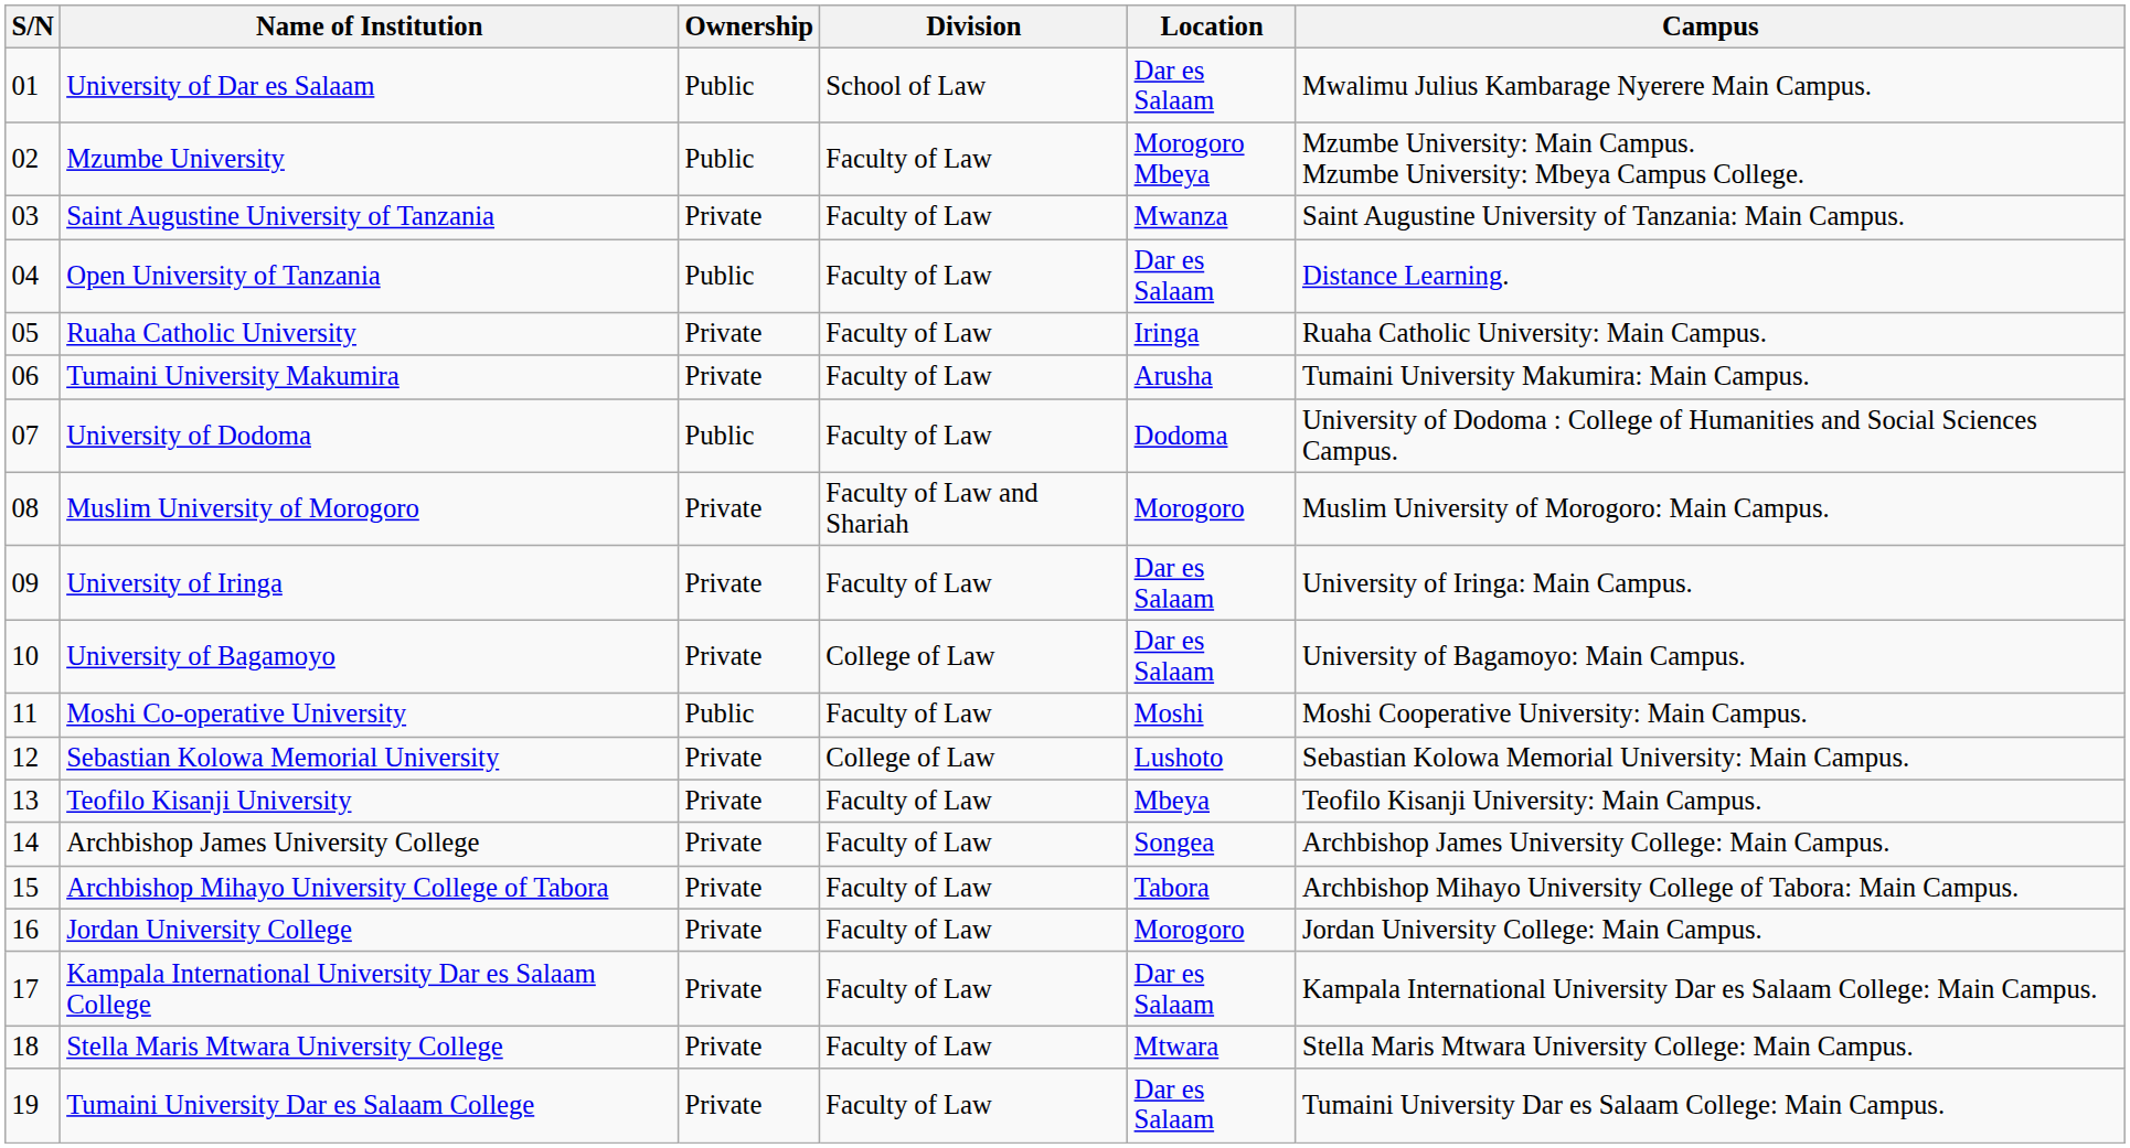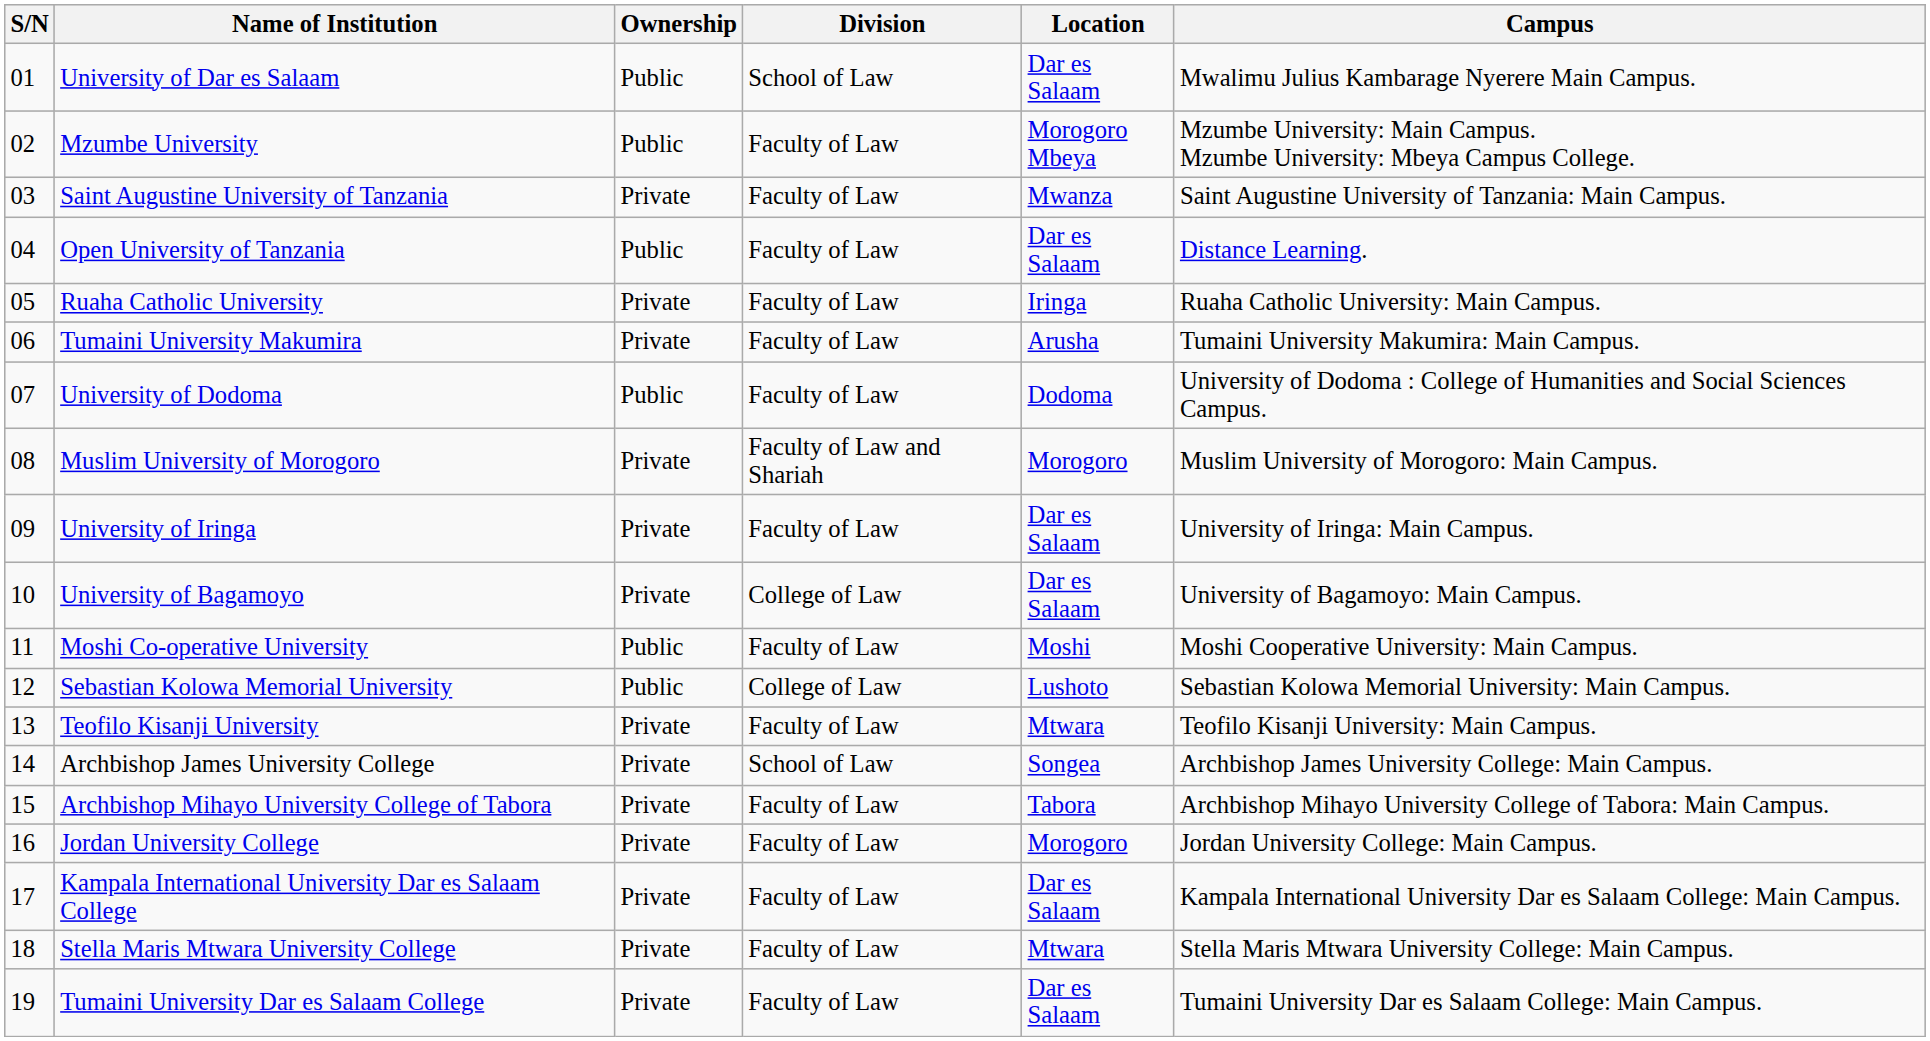Sebastian Kolowa Memorial University | Ownership: Private -> Public
Teofilo Kisanji University | Location: Mbeya -> Mtwara
Archbishop James University College | Division: Faculty of Law -> School of Law
